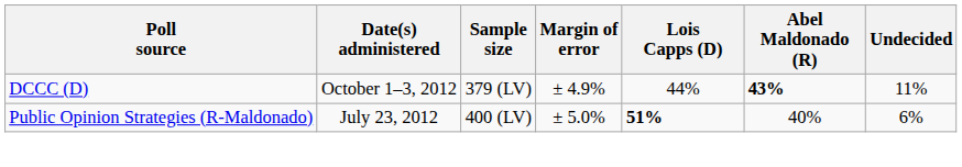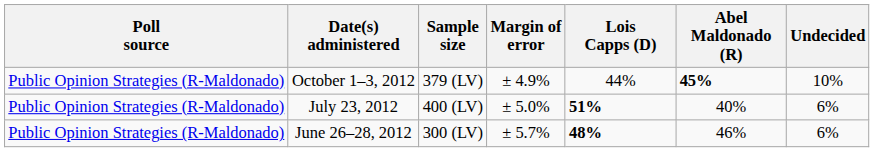October 1–3, 2012 | Poll source: DCCC (D) -> Public Opinion Strategies (R-Maldonado)
October 1–3, 2012 | Abel Maldonado (R): 43% -> 45%
October 1–3, 2012 | Undecided: 11% -> 10%
+ row: Public Opinion Strategies (R-Maldonado) | June 26–28, 2012 | 300 (LV) | ± 5.7% | 48% | 46% | 6%
